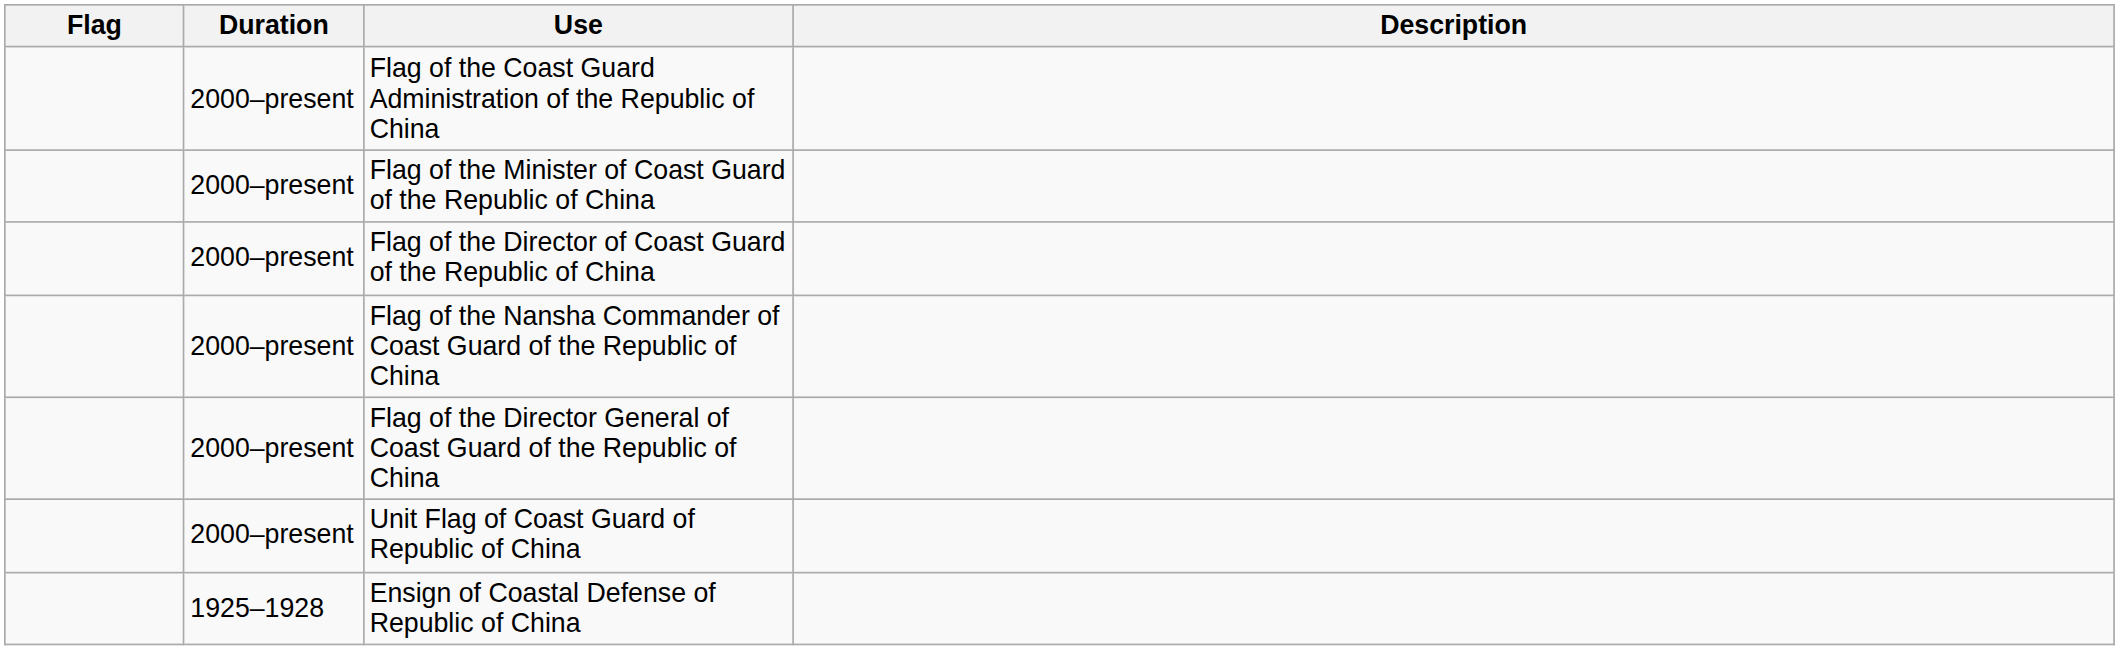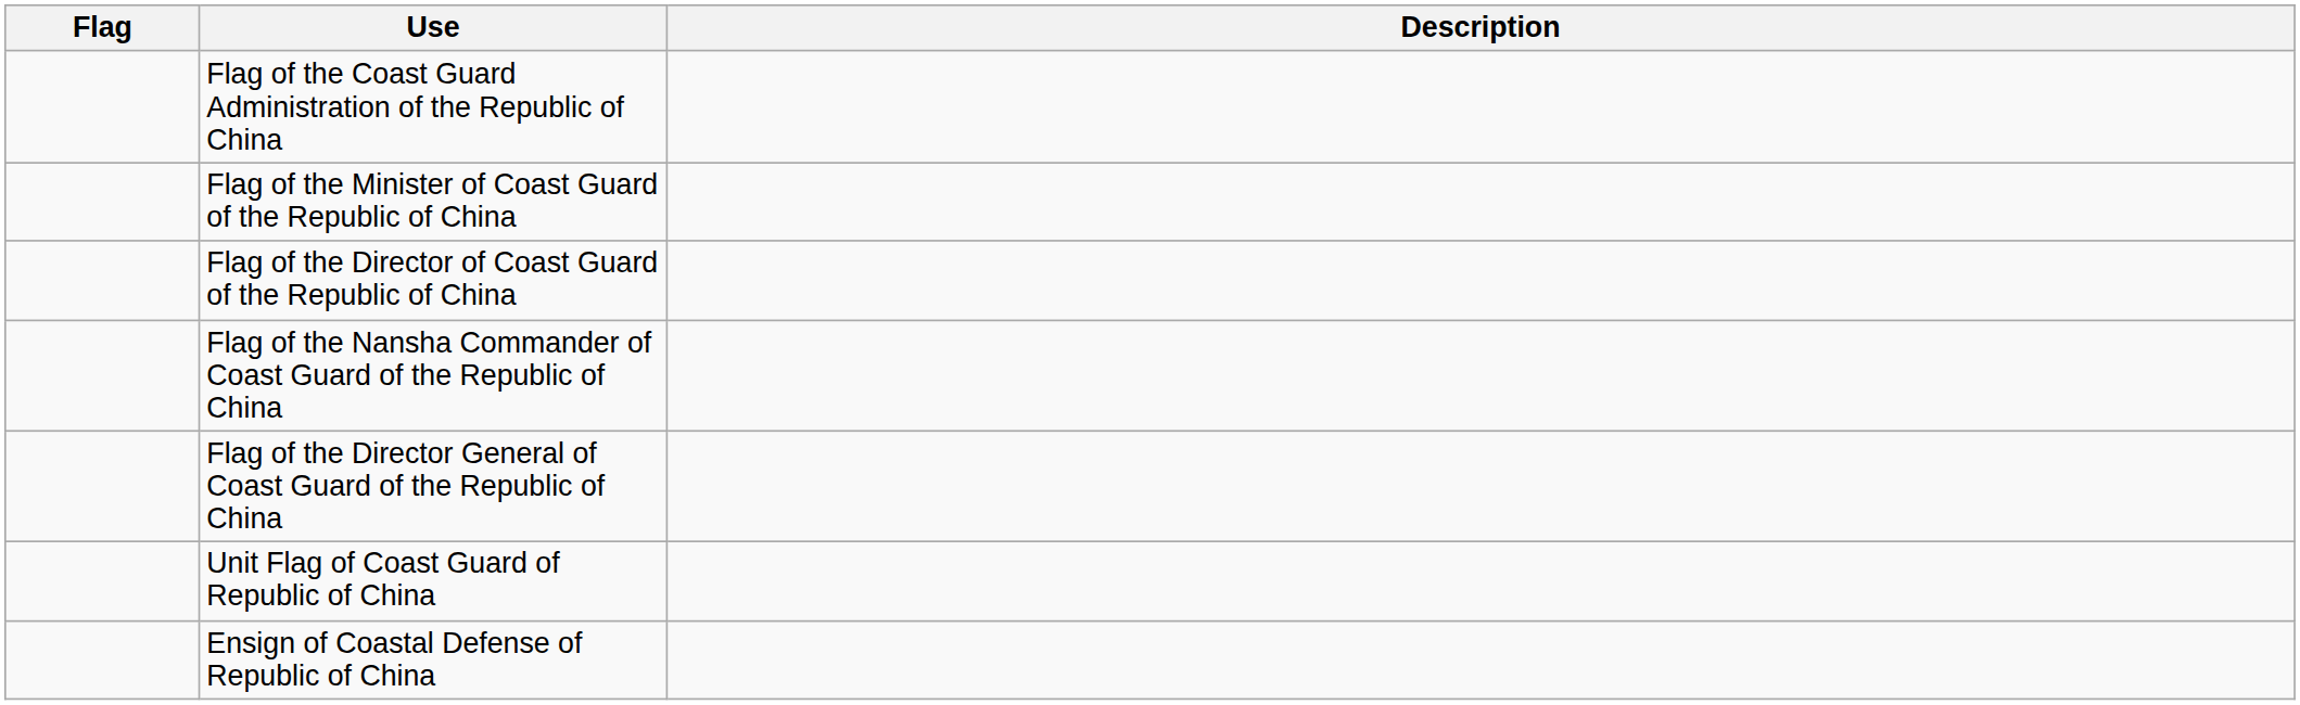- column: Duration | 2000–present | 2000–present | 2000–present | 2000–present | 2000–present | 2000–present | 1925–1928
